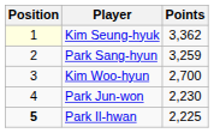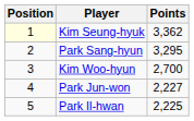Park Sang-hyun | Points: 3,259 -> 3,295
Park Jun-won | Points: 2,230 -> 2,227
Park Il-hwan | Position: bold -> normal
